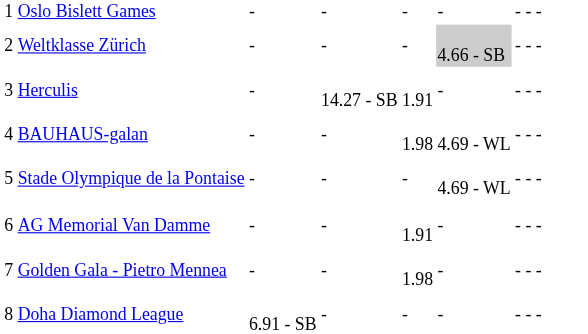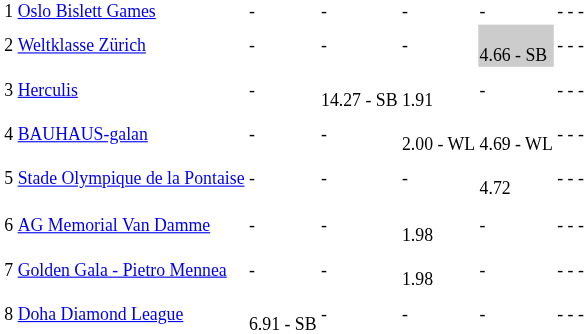BAUHAUS-galan | column 5: 1.98 -> 2.00 - WL
Stade Olympique de la Pontaise | column 6: 4.69 - WL -> 4.72
AG Memorial Van Damme | column 5: 1.91 -> 1.98
